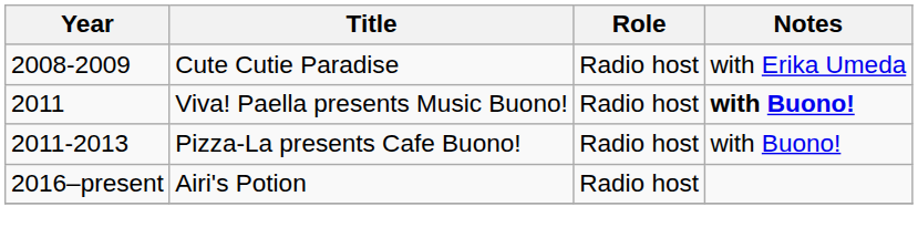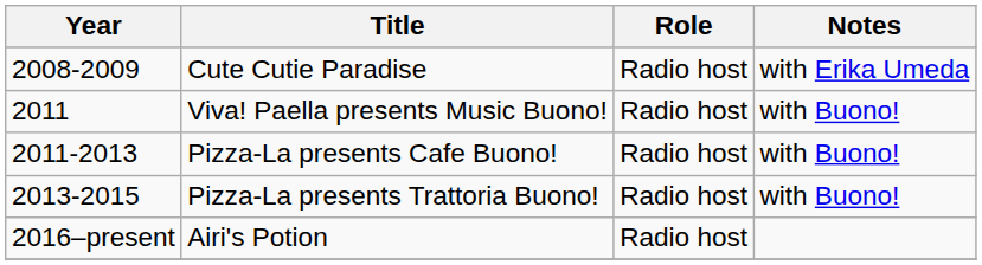Viva! Paella presents Music Buono! | Notes: bold -> normal
+ row: 2013-2015 | Pizza-La presents Trattoria Buono! | Radio host | with Buono!
